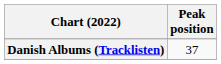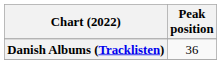Danish Albums (Tracklisten) | Peak position: 37 -> 36
